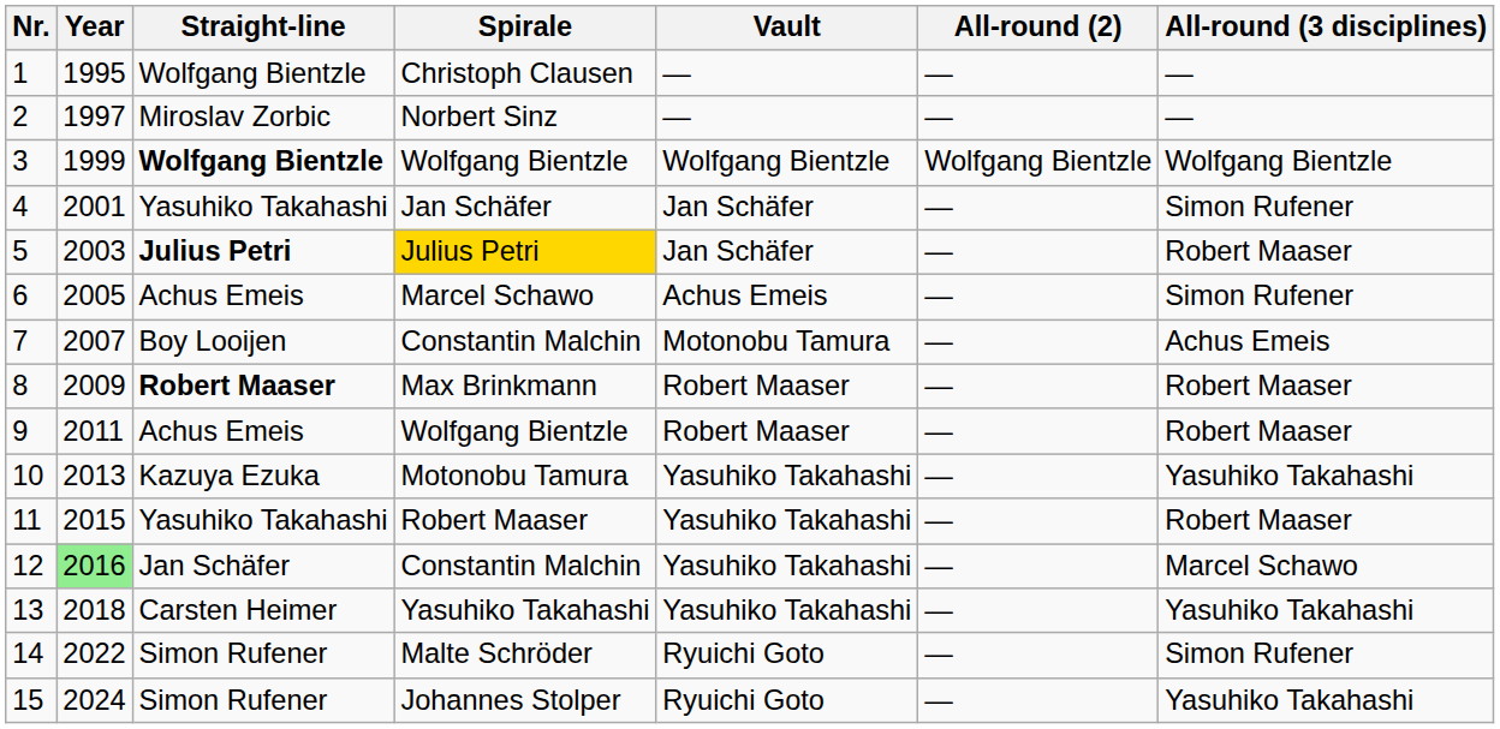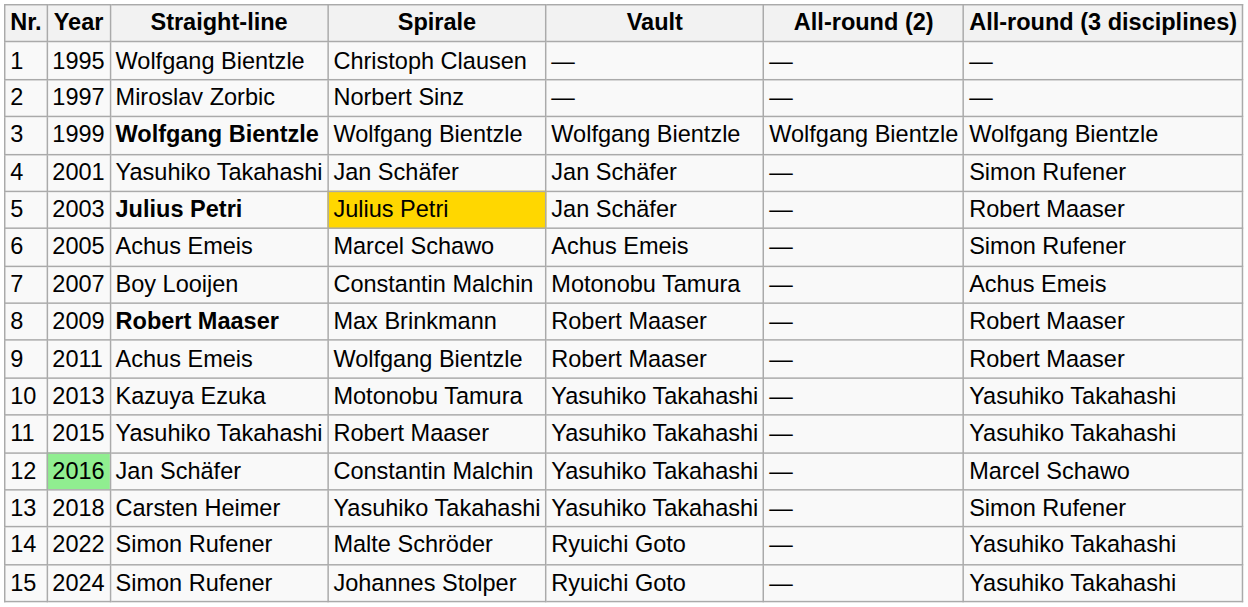11 | All-round (3 disciplines): Robert Maaser -> Yasuhiko Takahashi
13 | All-round (3 disciplines): Yasuhiko Takahashi -> Simon Rufener
14 | All-round (3 disciplines): Simon Rufener -> Yasuhiko Takahashi
